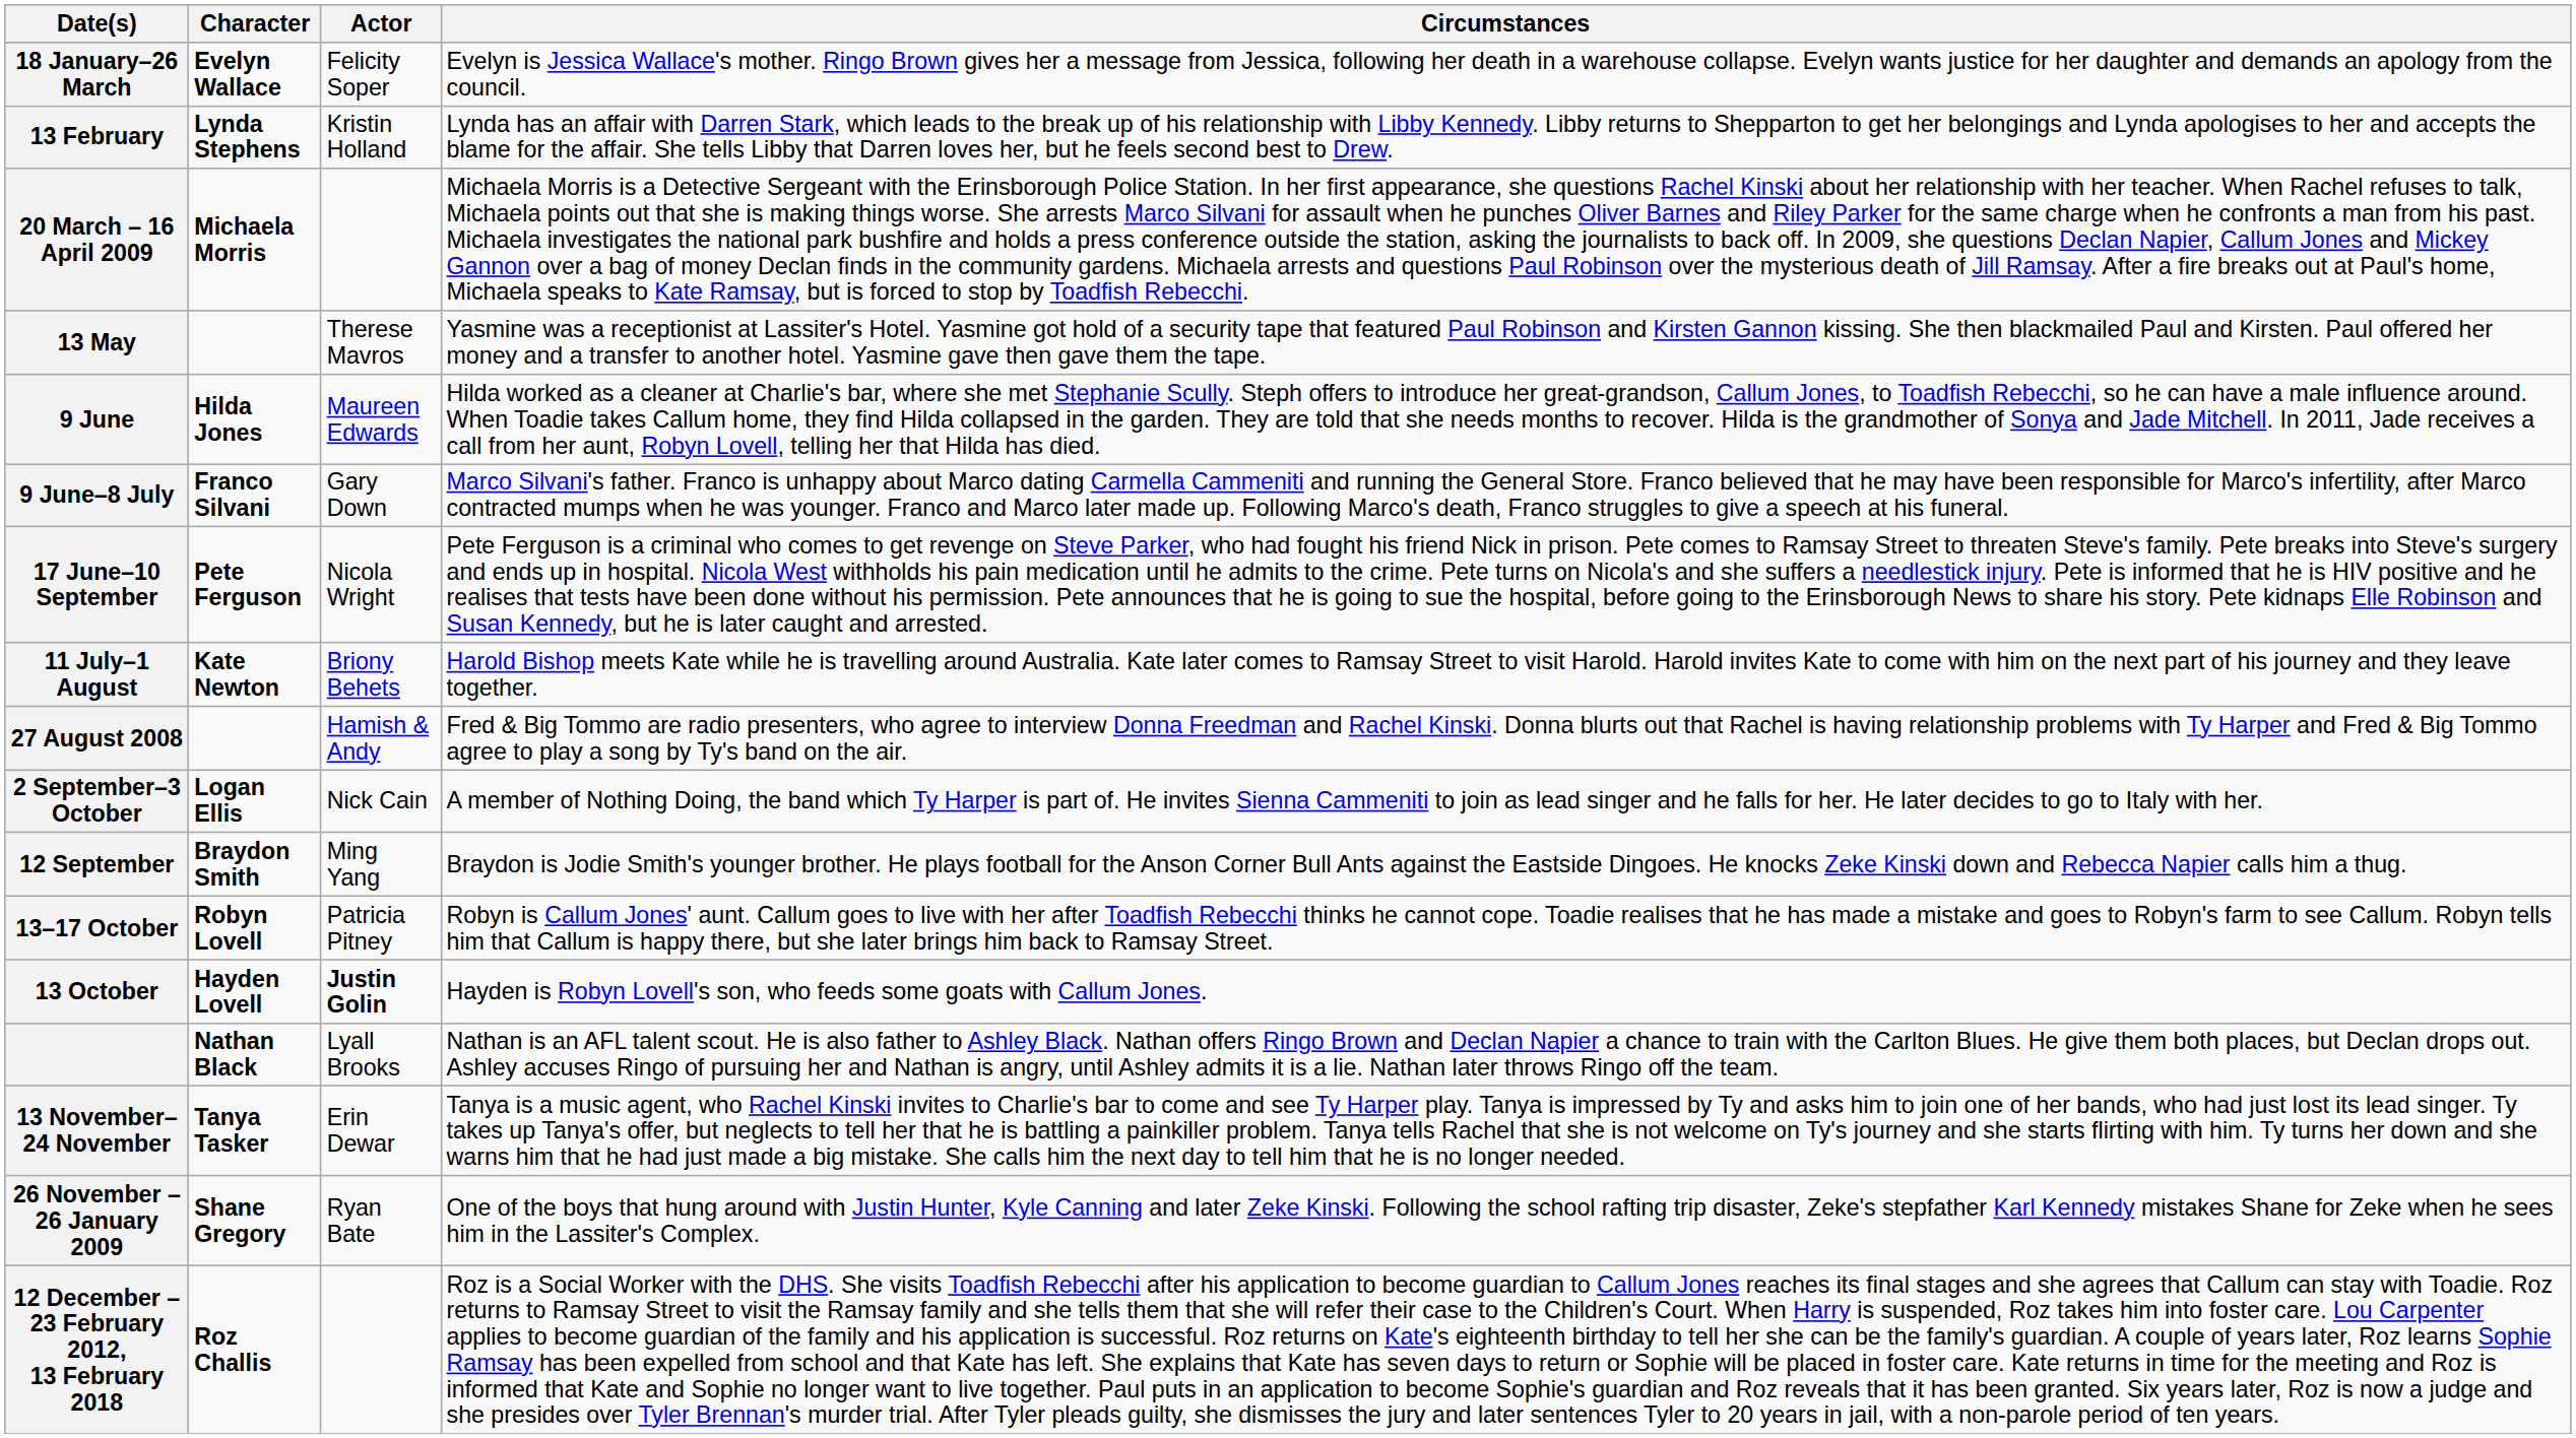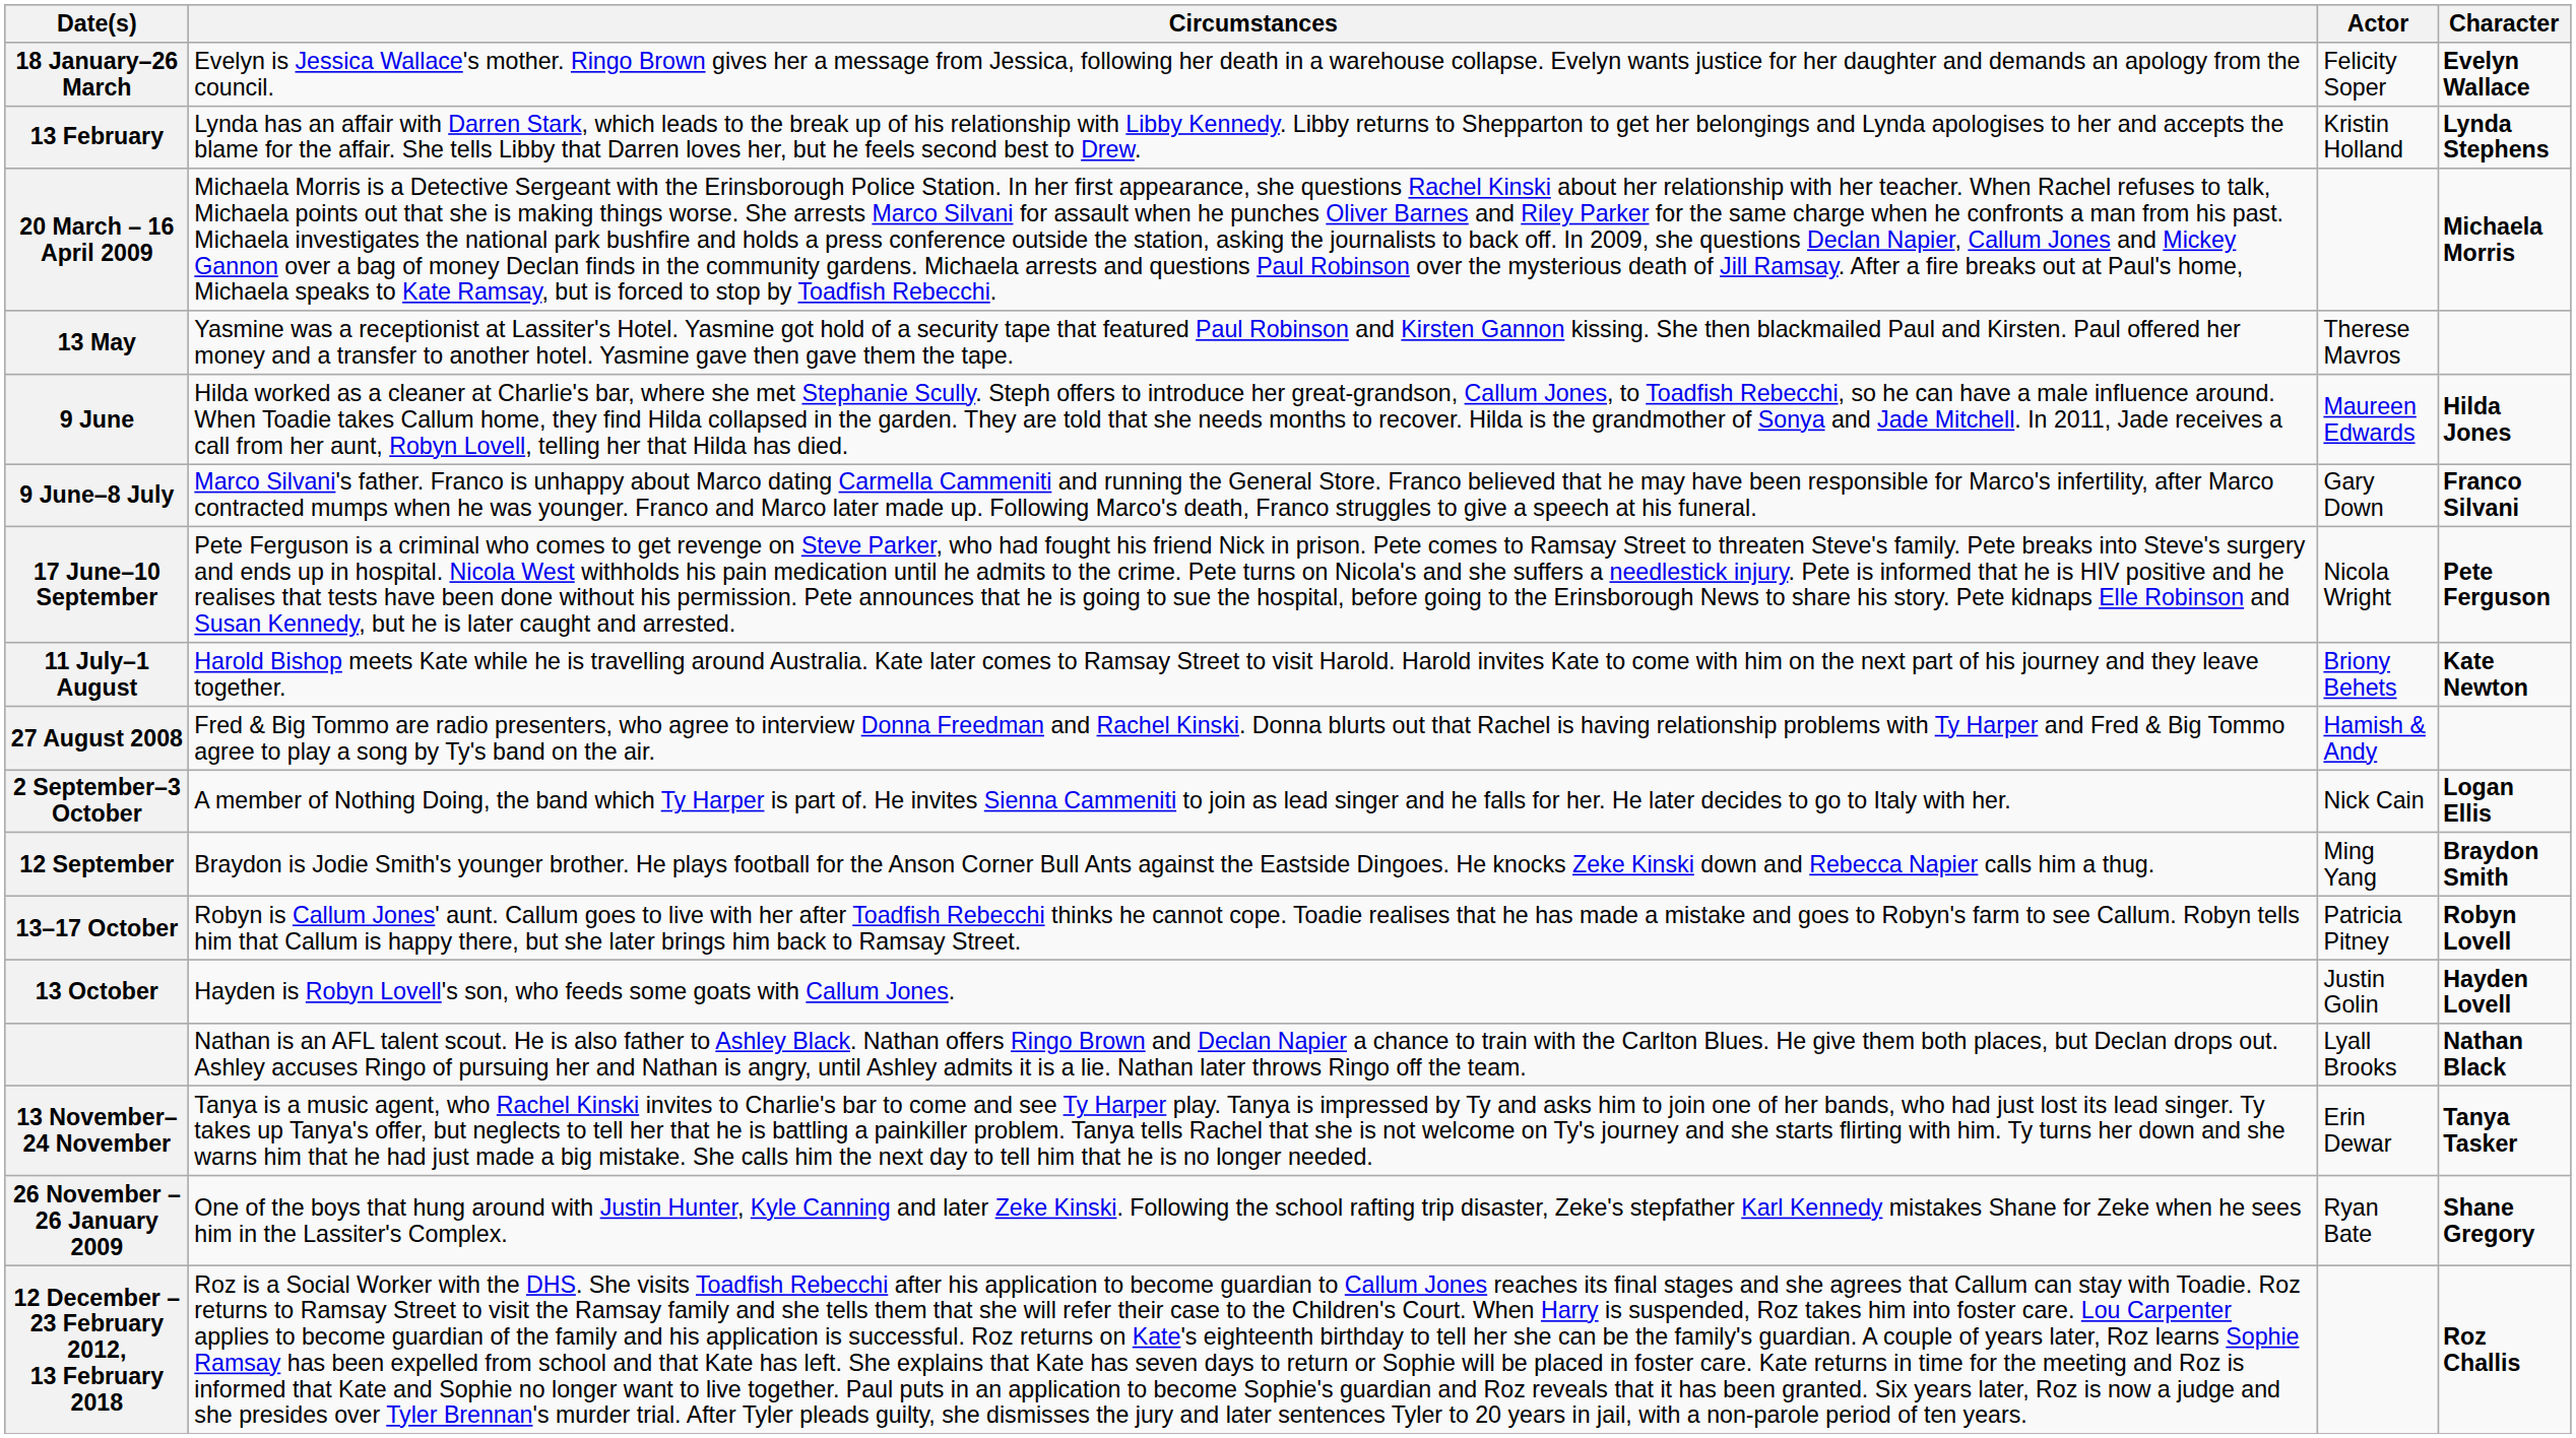columns swapped: Character <-> Circumstances
13 October | Actor: bold -> normal
